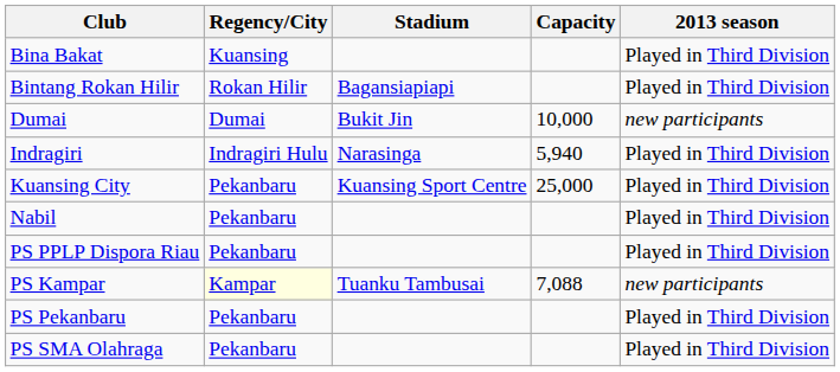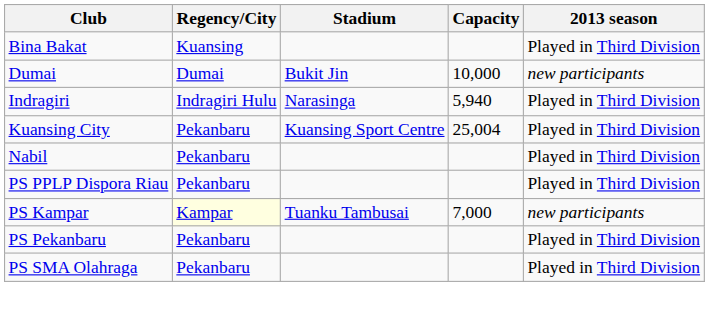- row: Bintang Rokan Hilir | Rokan Hilir | Bagansiapiapi | Played in Third Division
Kuansing City | Capacity: 25,000 -> 25,004
PS Kampar | Capacity: 7,088 -> 7,000
